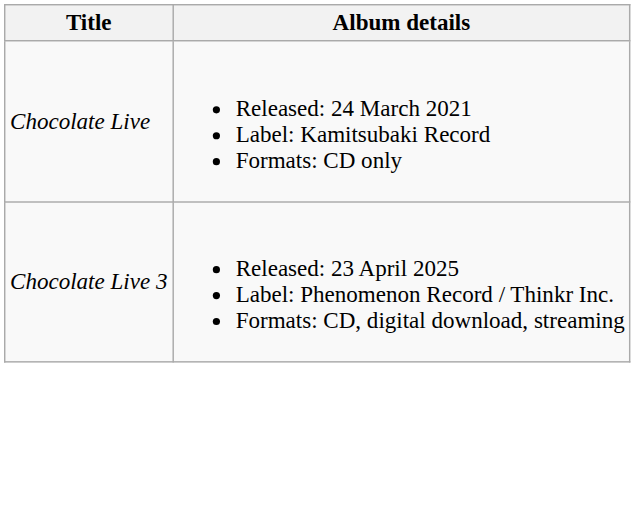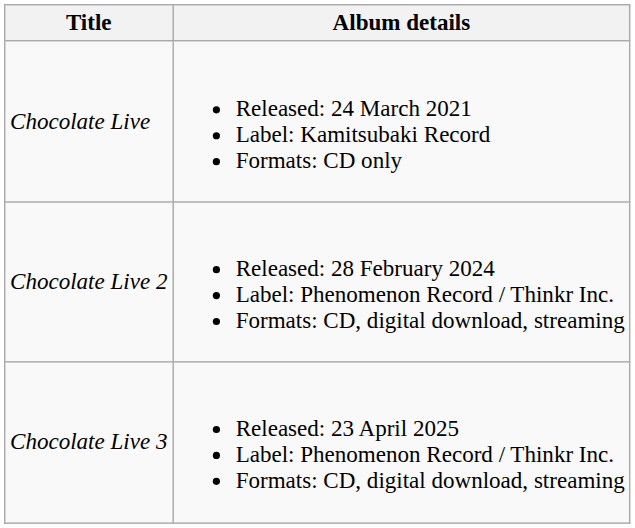+ row: Chocolate Live 2 | Released: 28 February 2024 Label: Phenomenon Record / Thinkr Inc. Formats: CD, digital download, streaming
